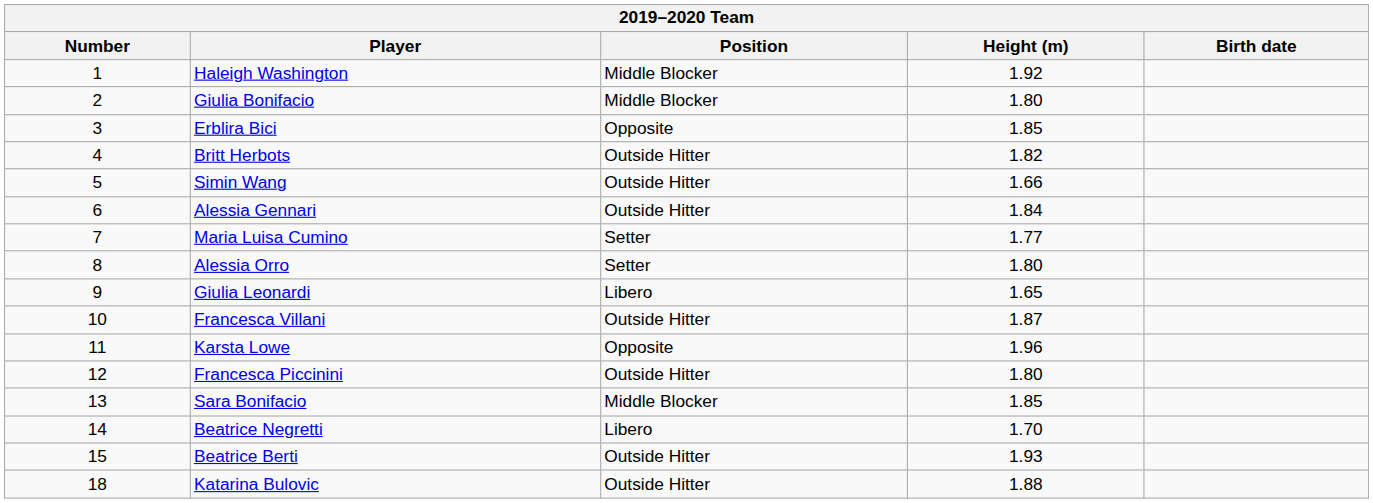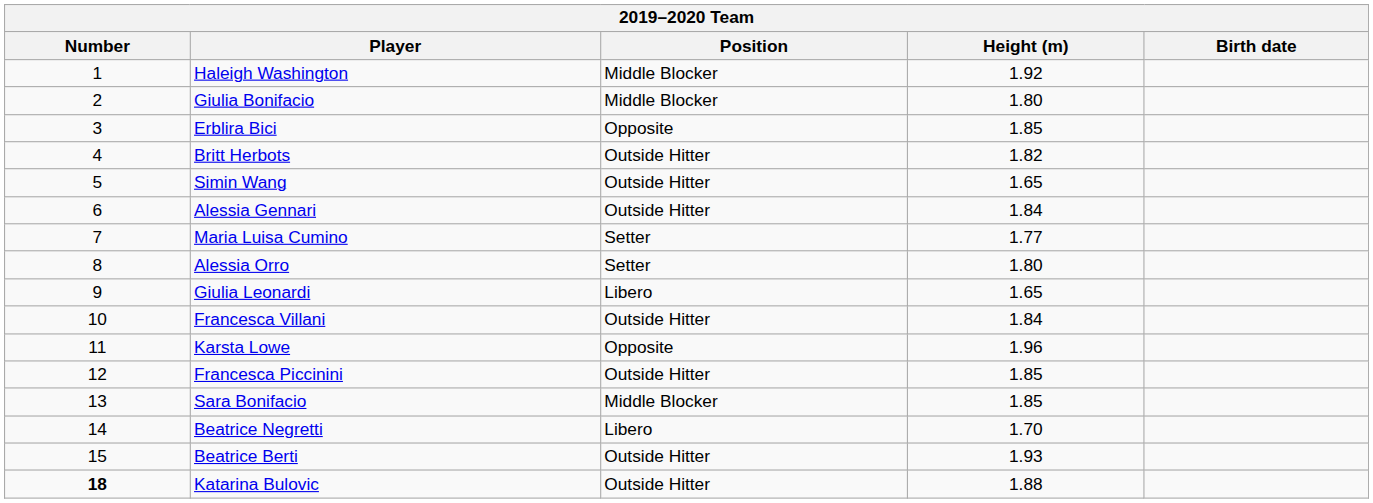Simin Wang | Height (m): 1.66 -> 1.65
Francesca Villani | Height (m): 1.87 -> 1.84
Francesca Piccinini | Height (m): 1.80 -> 1.85
Katarina Bulovic | Number: normal -> bold
